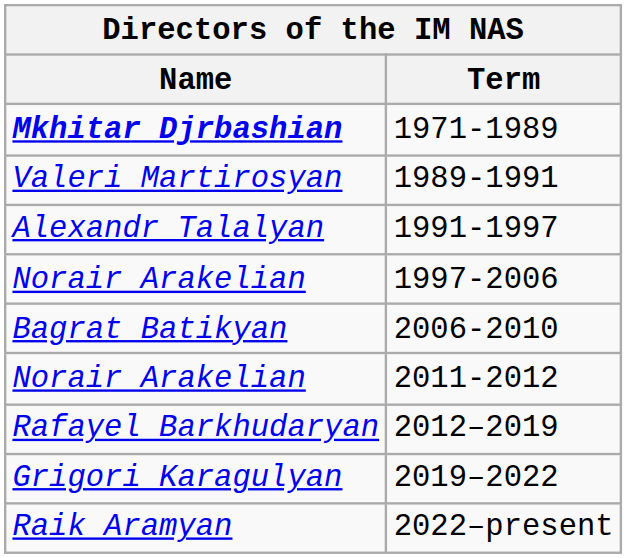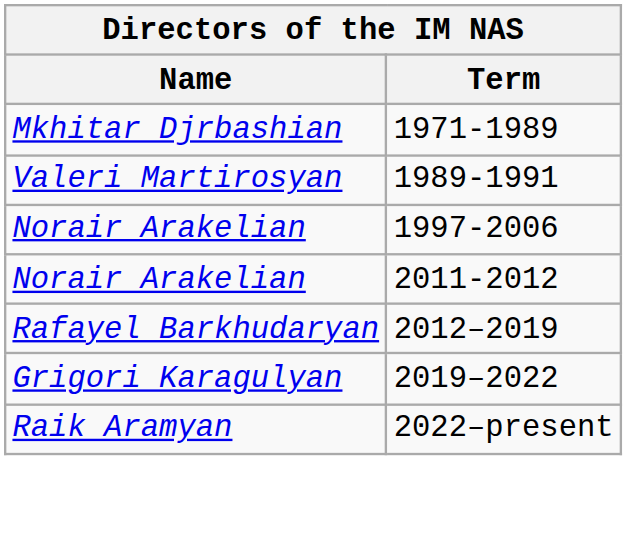1971-1989 | Name: bold -> normal
- row: Alexandr Talalyan | 1991-1997
- row: Bagrat Batikyan | 2006-2010
